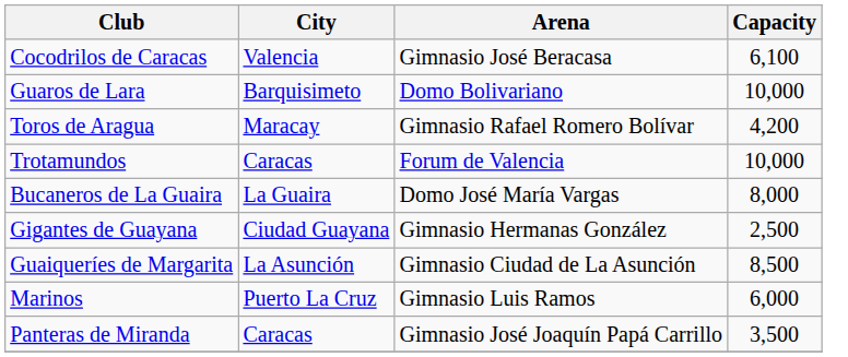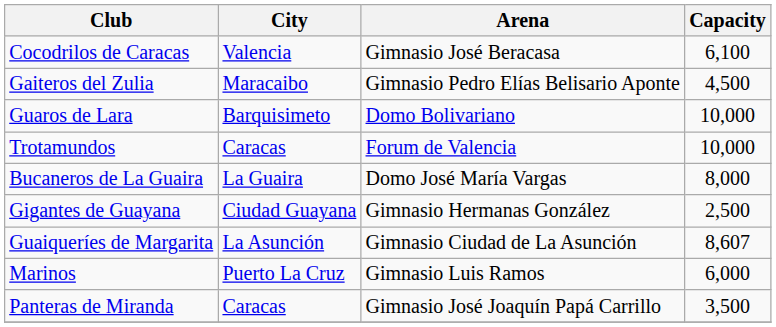+ row: Gaiteros del Zulia | Maracaibo | Gimnasio Pedro Elías Belisario Aponte | 4,500
- row: Toros de Aragua | Maracay | Gimnasio Rafael Romero Bolívar | 4,200
Guaiqueríes de Margarita | Capacity: 8,500 -> 8,607
